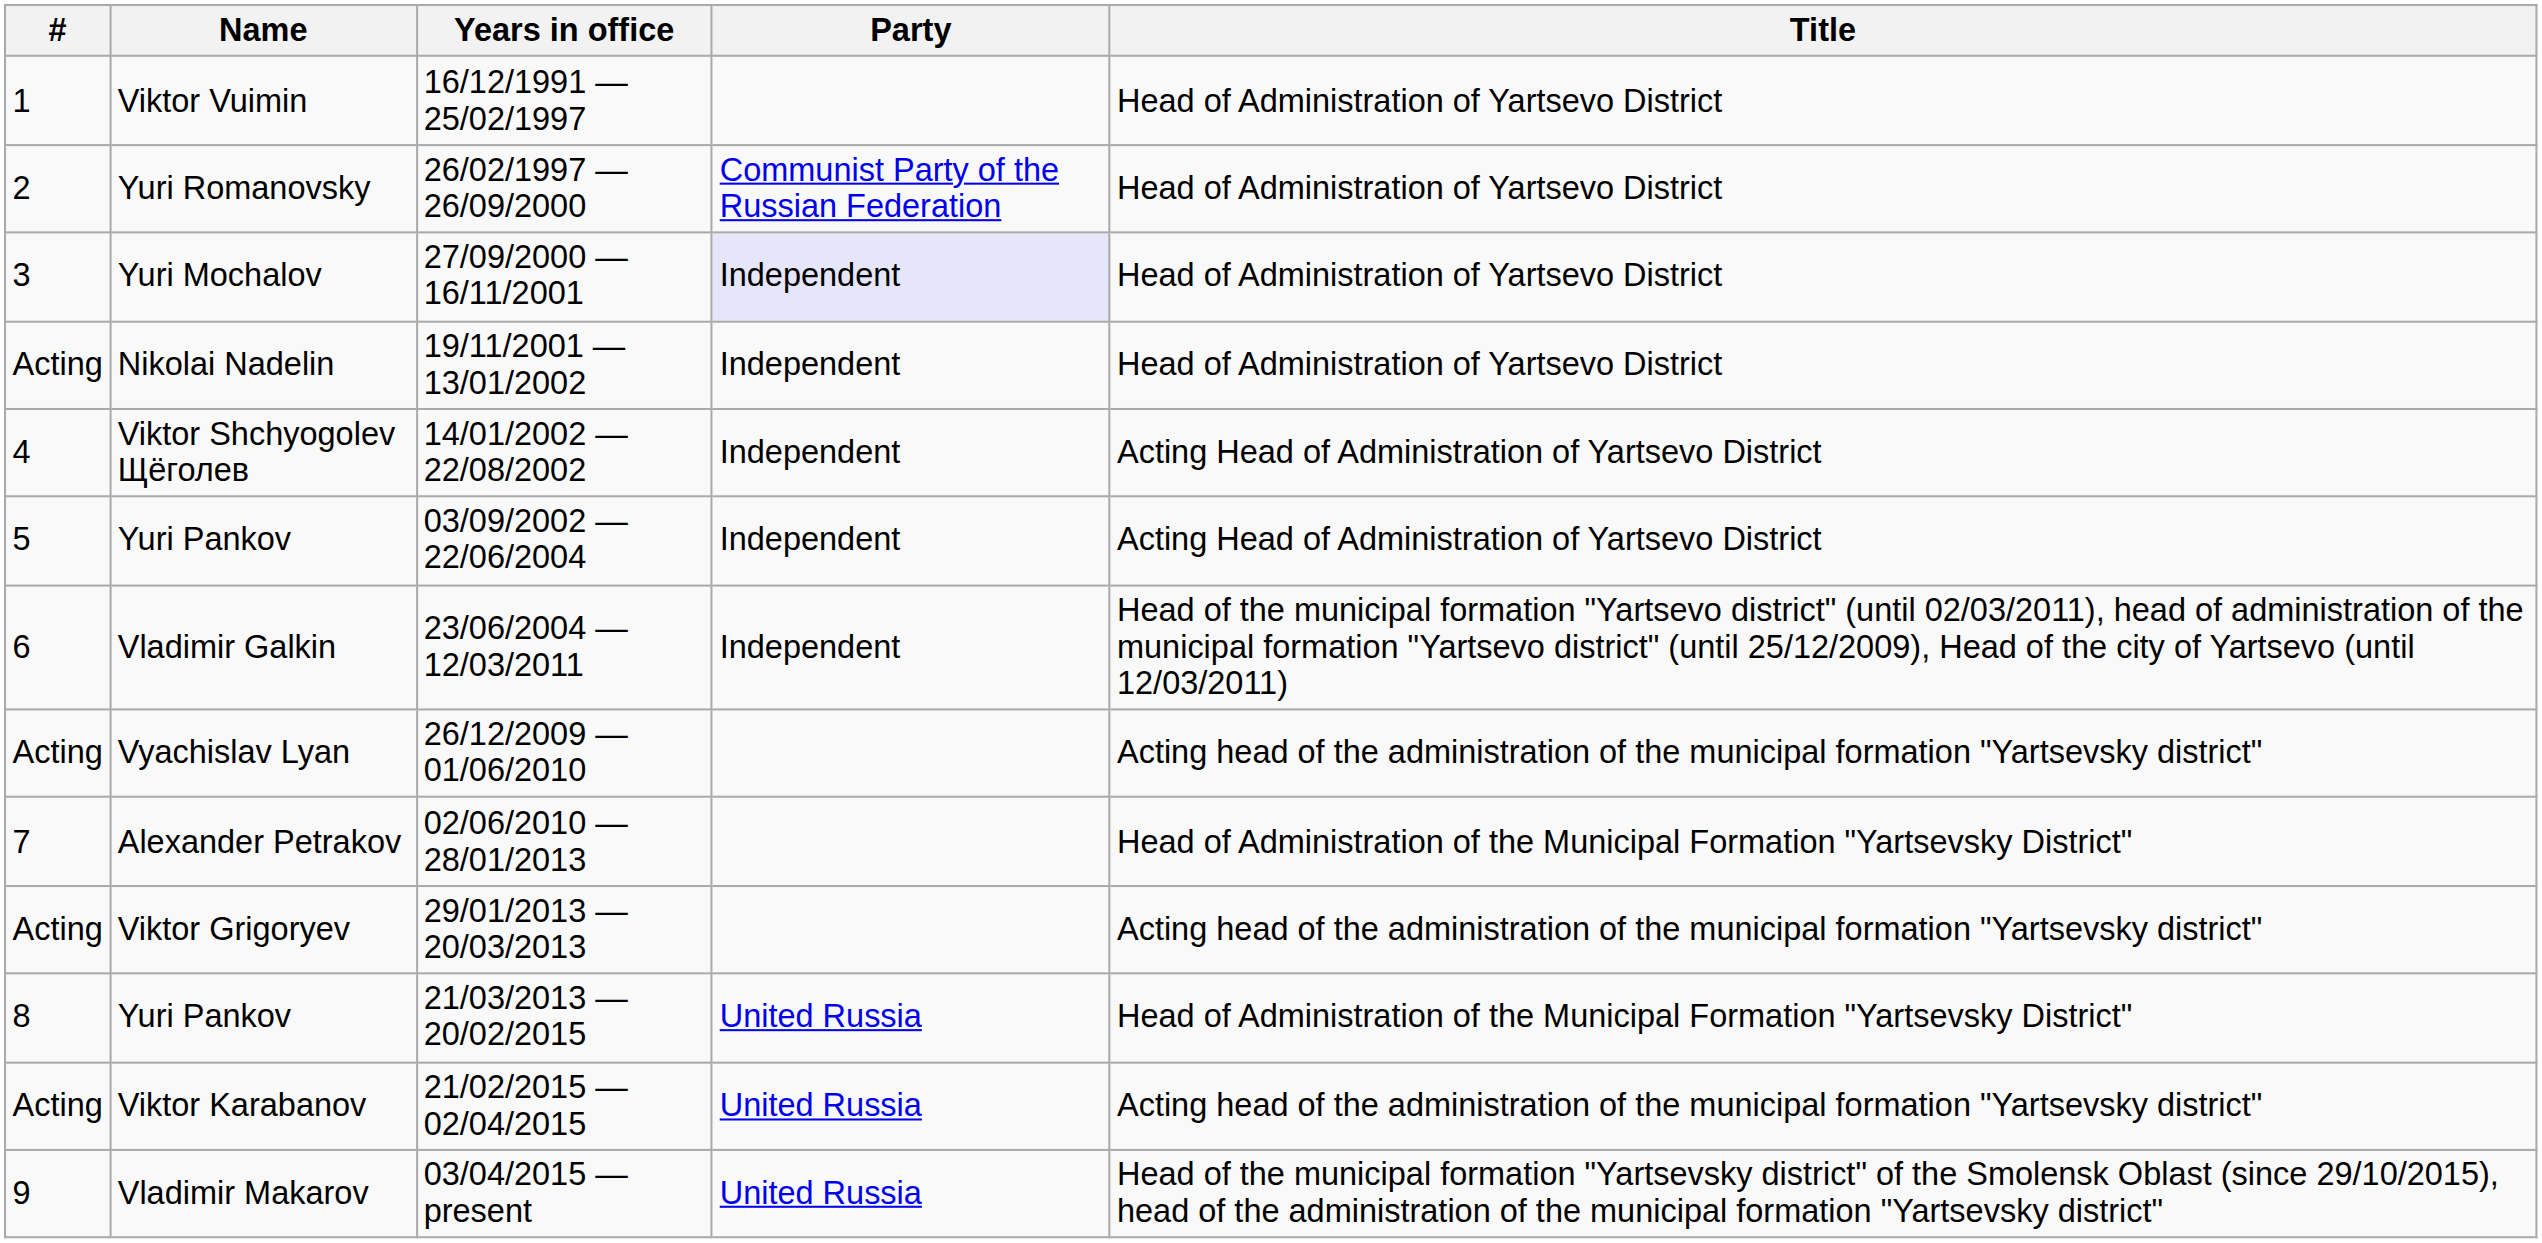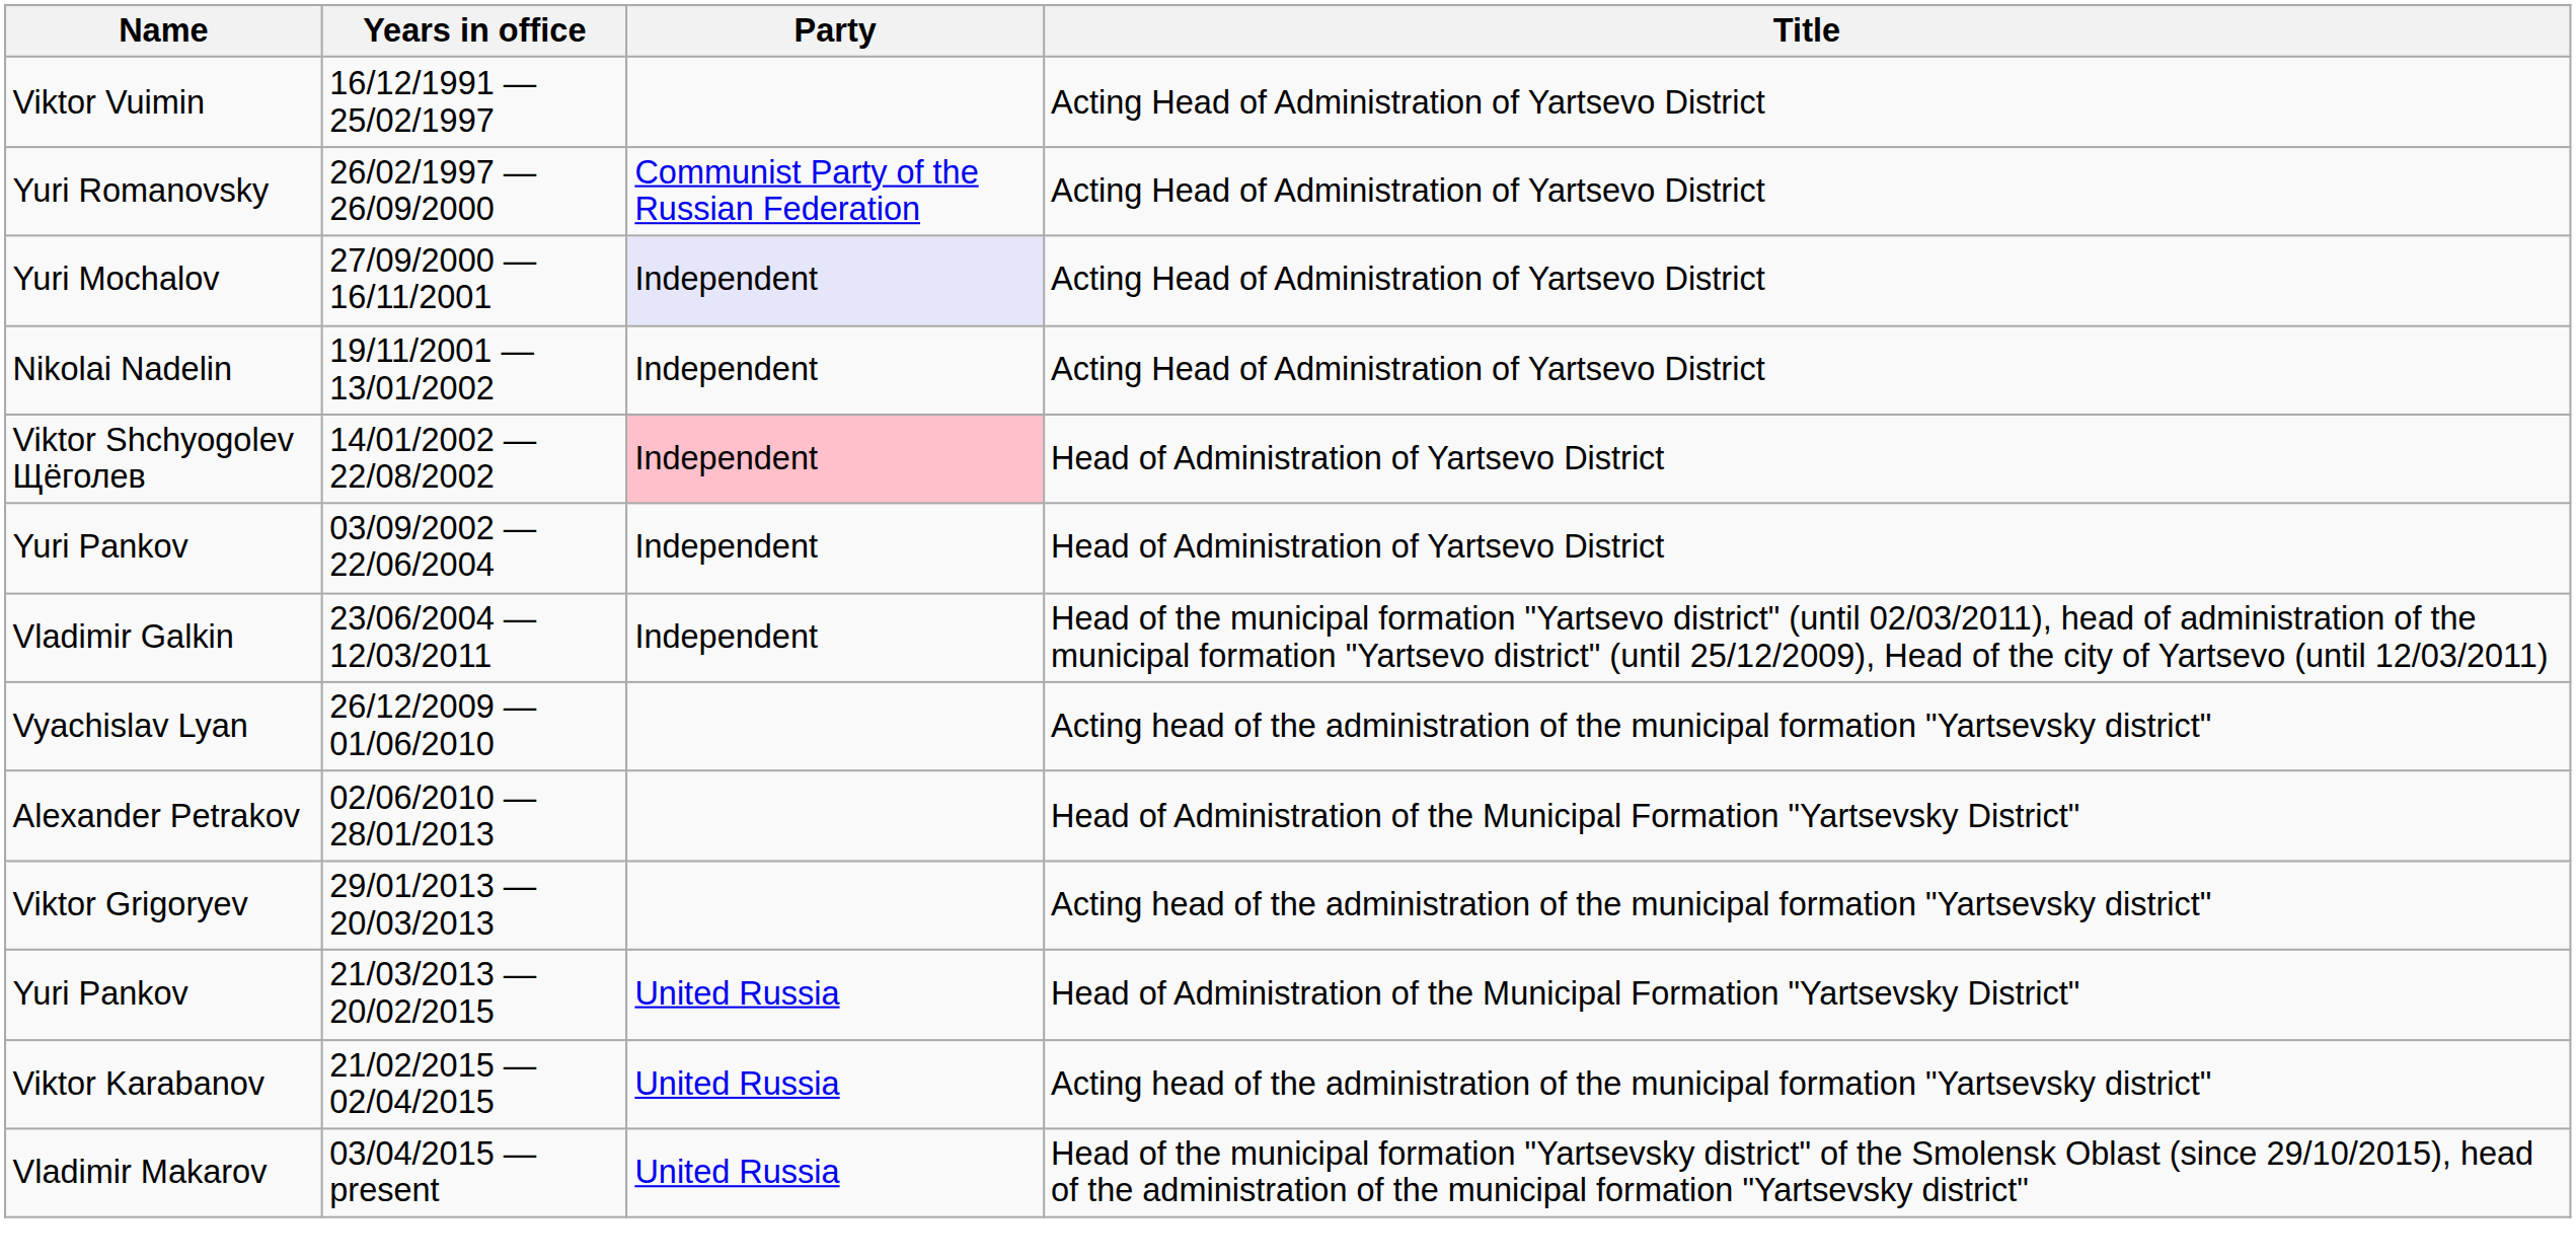- column: # | 1 | 2 | 3 | Acting | 4 | 5 | 6 | Acting | 7 | Acting | 8 | Acting | 9
Viktor Vuimin | Title: Head of Administration of Yartsevo District -> Acting Head of Administration of Yartsevo District
Yuri Romanovsky | Title: Head of Administration of Yartsevo District -> Acting Head of Administration of Yartsevo District
Yuri Mochalov | Title: Head of Administration of Yartsevo District -> Acting Head of Administration of Yartsevo District
Nikolai Nadelin | Title: Head of Administration of Yartsevo District -> Acting Head of Administration of Yartsevo District
Viktor Shchyogolev Щёголев | Party: no background -> pink background
Viktor Shchyogolev Щёголев | Title: Acting Head of Administration of Yartsevo District -> Head of Administration of Yartsevo District
Yuri Pankov / 03/09/2002 — 22/06/2004 | Title: Acting Head of Administration of Yartsevo District -> Head of Administration of Yartsevo District
